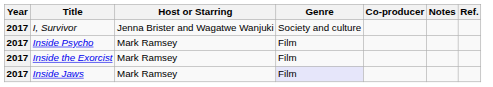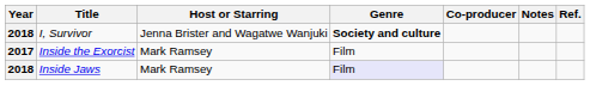I, Survivor | Year: 2017 -> 2018
I, Survivor | Genre: normal -> bold
- row: 2017 | Inside Psycho | Mark Ramsey | Film
Inside Jaws | Year: 2017 -> 2018
